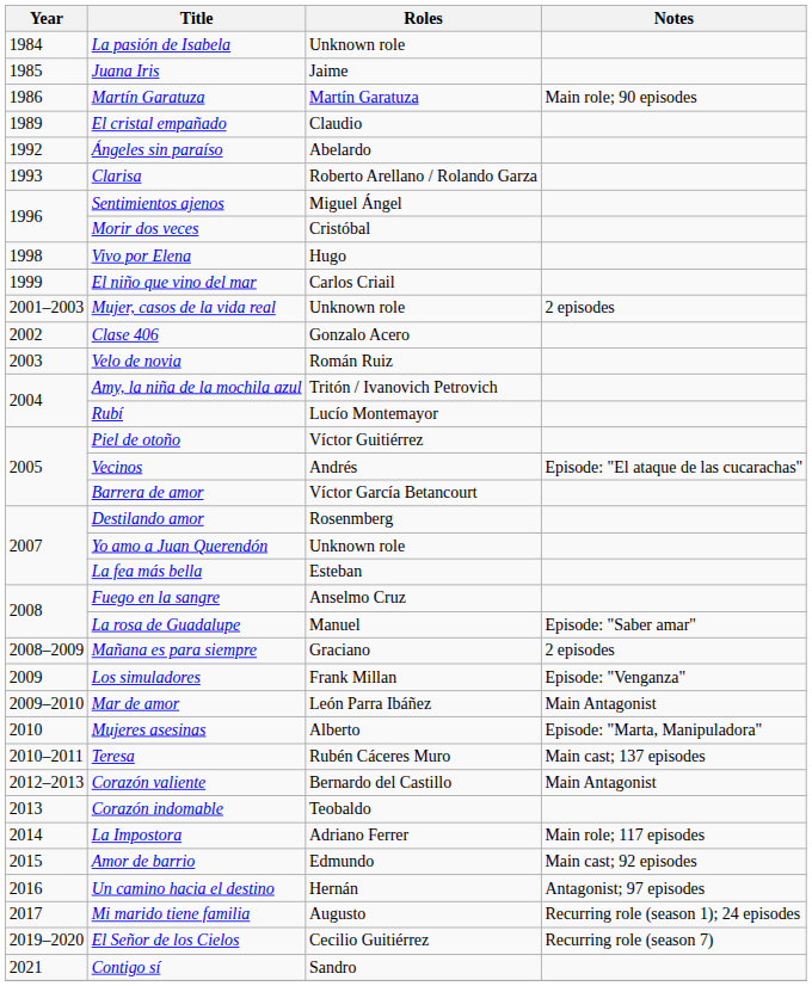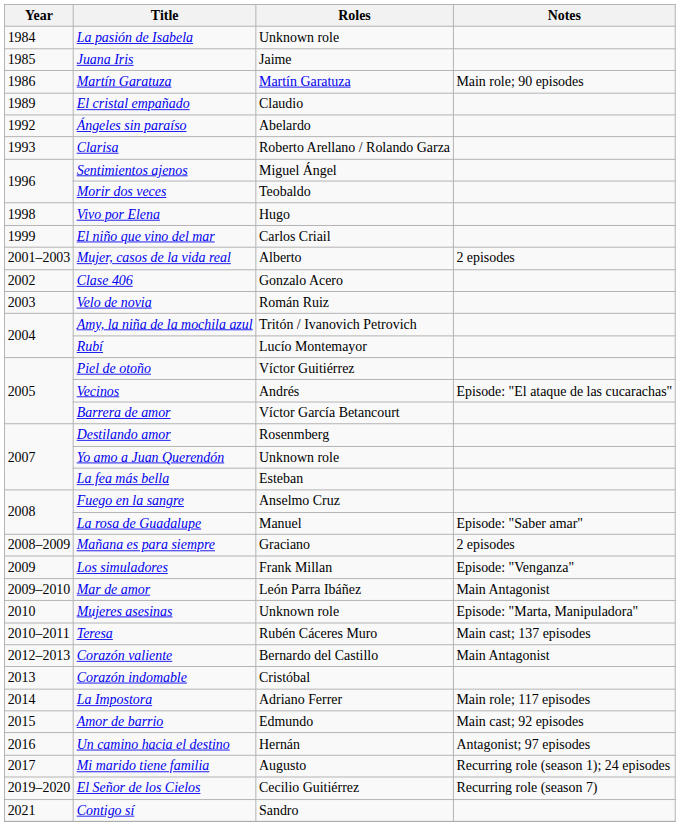Morir dos veces | Roles: Cristóbal -> Teobaldo
Mujer, casos de la vida real | Roles: Unknown role -> Alberto
Mujeres asesinas | Roles: Alberto -> Unknown role
Corazón indomable | Roles: Teobaldo -> Cristóbal
